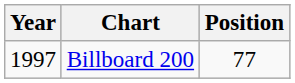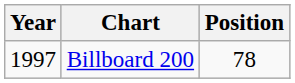Billboard 200 | Position: 77 -> 78
